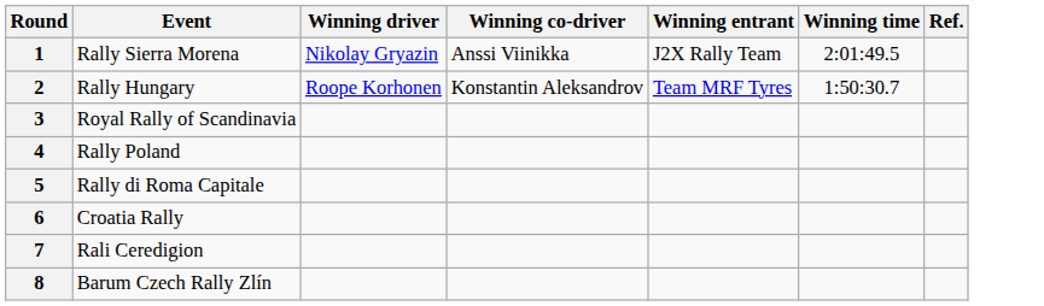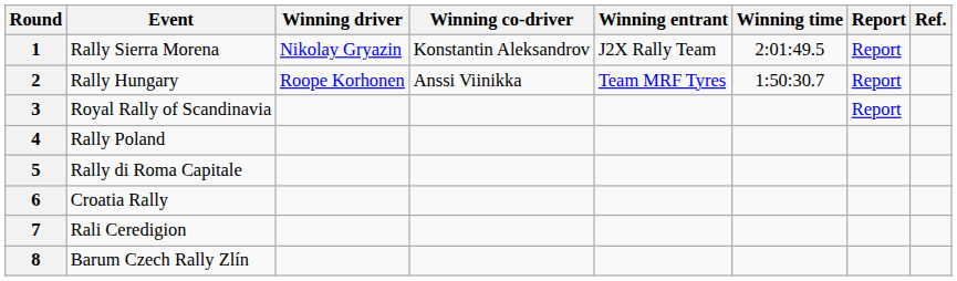+ column: Report | Report | Report | Report
1 | Winning co-driver: Anssi Viinikka -> Konstantin Aleksandrov
2 | Winning co-driver: Konstantin Aleksandrov -> Anssi Viinikka
